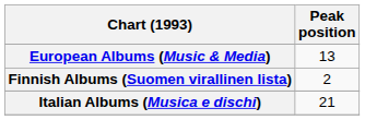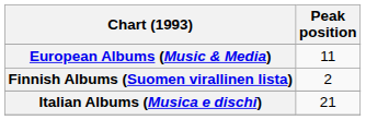European Albums (Music & Media) | Peak position: 13 -> 11
